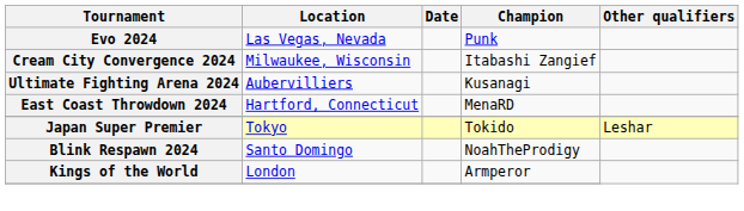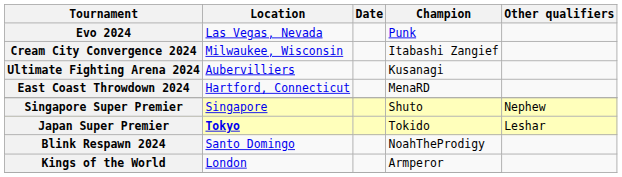+ row: Singapore Super Premier | Singapore | Shuto | Nephew
Japan Super Premier | Location: normal -> bold
